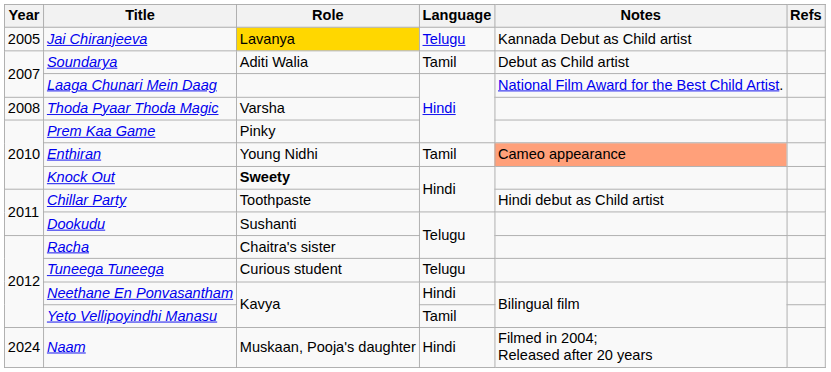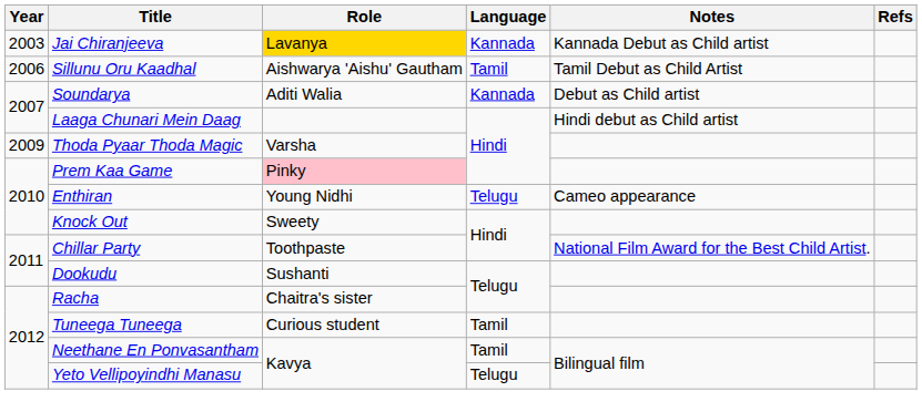Jai Chiranjeeva | Year: 2005 -> 2003
Jai Chiranjeeva | Language: Telugu -> Kannada
+ row: 2006 | Sillunu Oru Kaadhal | Aishwarya 'Aishu' Gautham | Tamil | Tamil Debut as Child Artist
Soundarya | Language: Tamil -> Kannada
Laaga Chunari Mein Daag | Notes: National Film Award for the Best Child Artist. -> Hindi debut as Child artist
Thoda Pyaar Thoda Magic | Year: 2008 -> 2009
Prem Kaa Game | Role: no background -> pink background
Enthiran | Language: Tamil -> Telugu
Enthiran | Notes: lightsalmon background -> no background
Knock Out | Role: bold -> normal
Chillar Party | Notes: Hindi debut as Child artist -> National Film Award for the Best Child Artist.
Tuneega Tuneega | Language: Telugu -> Tamil
Neethane En Ponvasantham | Language: Hindi -> Tamil
Yeto Vellipoyindhi Manasu | Language: Tamil -> Telugu
- row: 2024 | Naam | Muskaan, Pooja's daughter | Hindi | Filmed in 2004; Released after 20 years
